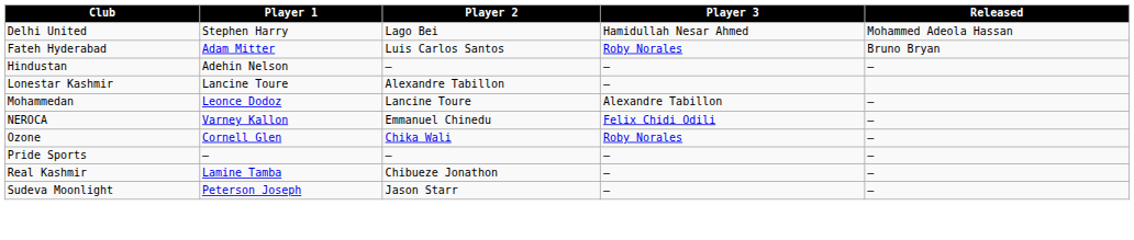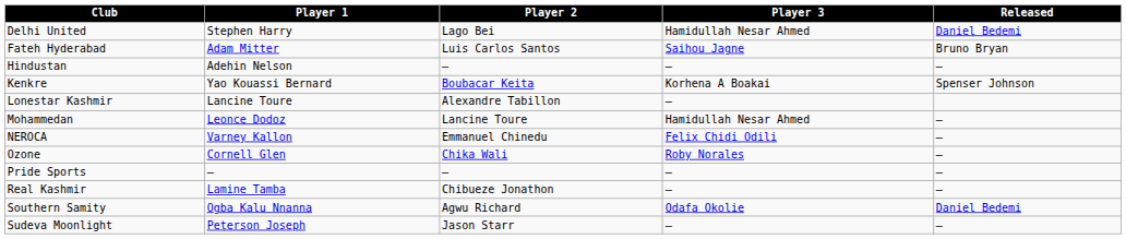Delhi United | Released: Mohammed Adeola Hassan -> Daniel Bedemi
Fateh Hyderabad | Player 3: Roby Norales -> Saihou Jagne
+ row: Kenkre | Yao Kouassi Bernard | Boubacar Keita | Korhena A Boakai | Spenser Johnson
Mohammedan | Player 3: Alexandre Tabillon -> Hamidullah Nesar Ahmed
+ row: Southern Samity | Ogba Kalu Nnanna | Agwu Richard | Odafa Okolie | Daniel Bedemi
